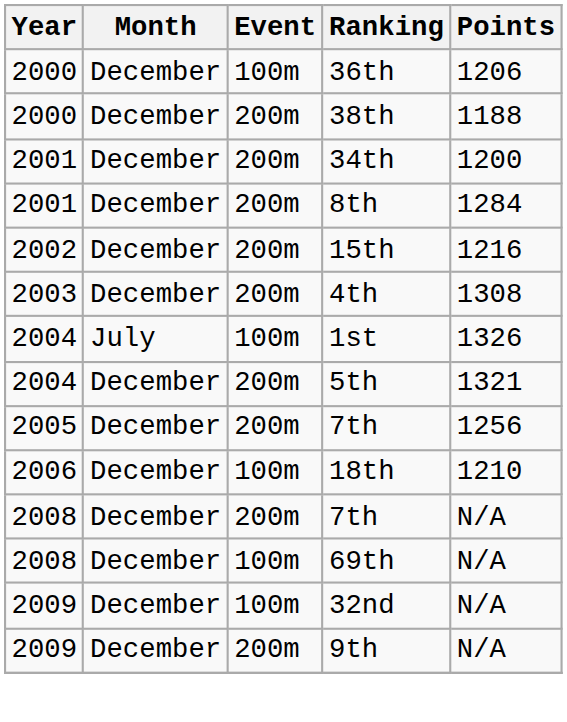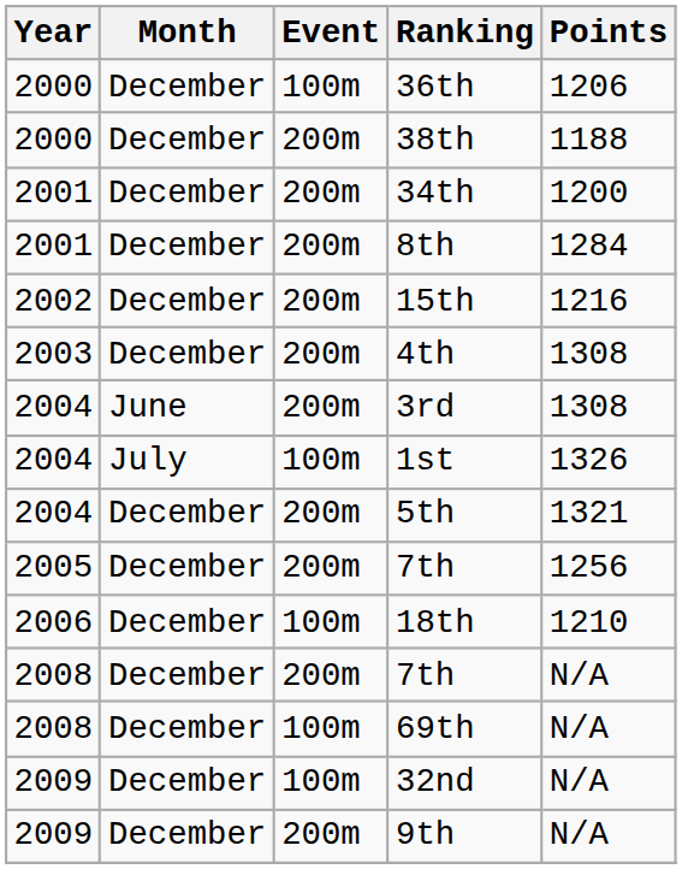+ row: 2004 | June | 200m | 3rd | 1308
